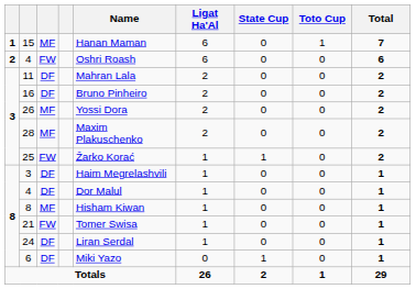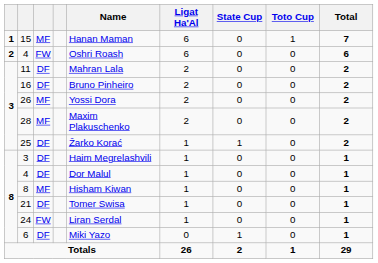25 | column 3: FW -> DF
21 | column 3: FW -> DF
24 | column 3: DF -> FW
